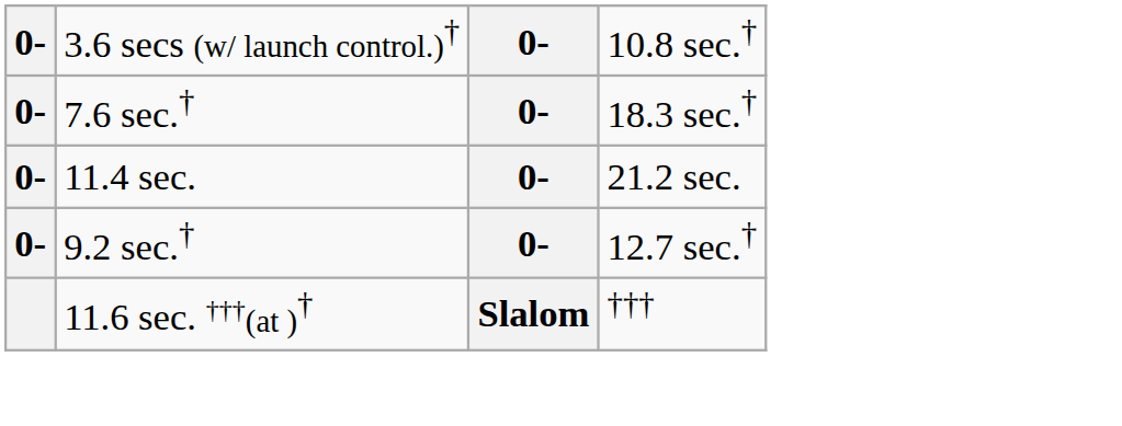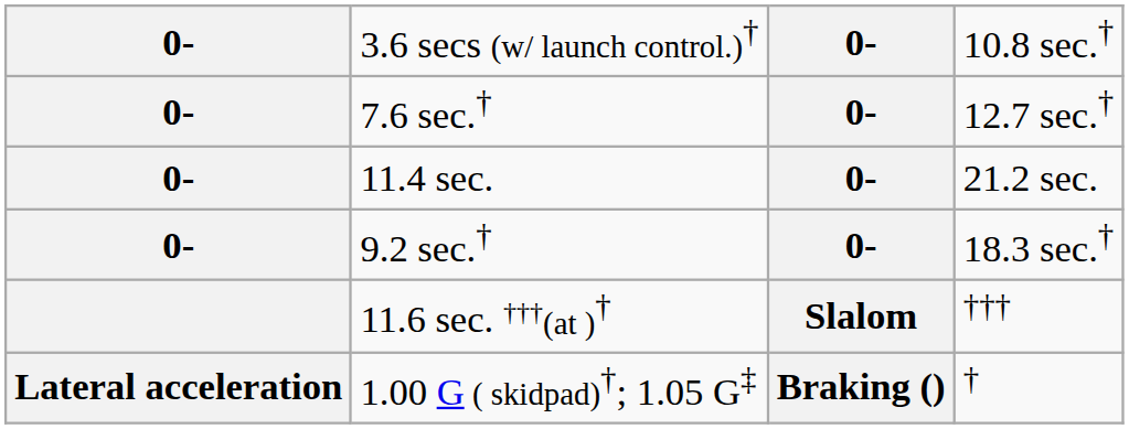7.6 sec.† | column 4: 18.3 sec.† -> 12.7 sec.†
9.2 sec.† | column 4: 12.7 sec.† -> 18.3 sec.†
+ row: Lateral acceleration | 1.00 G ( skidpad)†; 1.05 G‡ | Braking () | †
